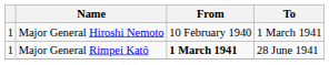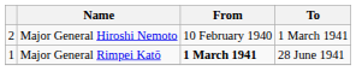Major General Hiroshi Nemoto | column 1: 1 -> 2
